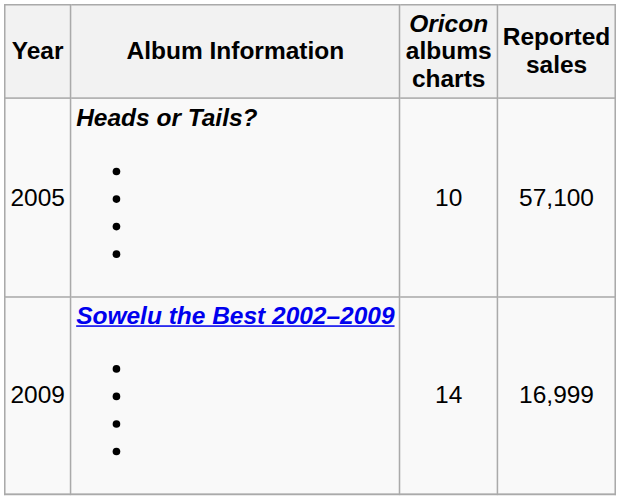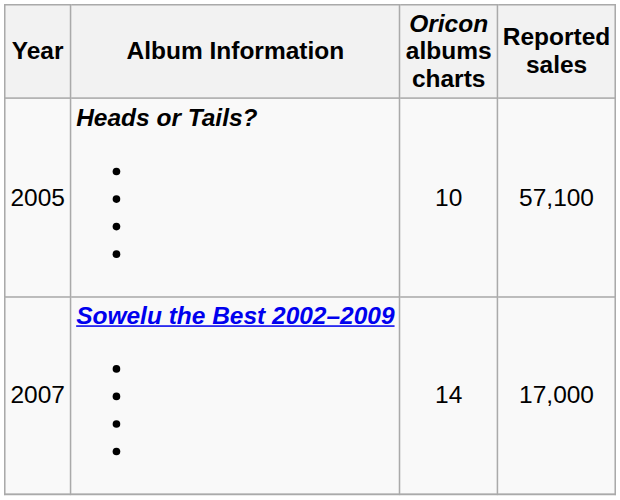Sowelu the Best 2002–2009 | Year: 2009 -> 2007
Sowelu the Best 2002–2009 | Reported sales: 16,999 -> 17,000
